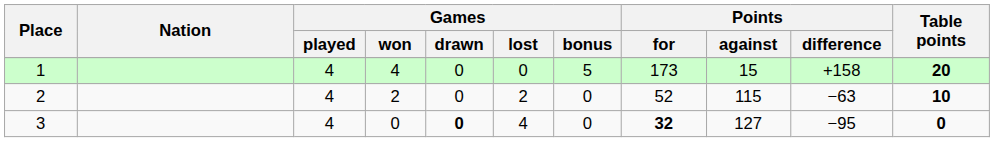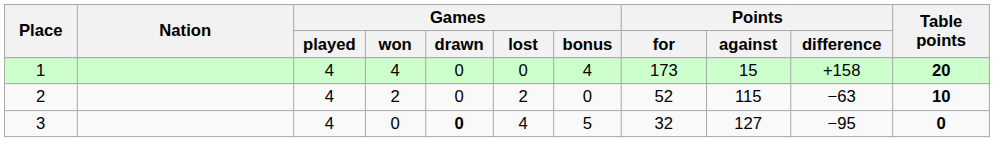1 | Games / bonus: 5 -> 4
3 | Games / bonus: 0 -> 5
3 | Points / for: bold -> normal
